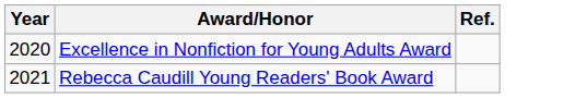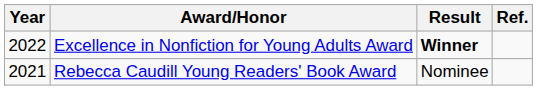+ column: Result | Winner | Nominee
Excellence in Nonfiction for Young Adults Award | Year: 2020 -> 2022
